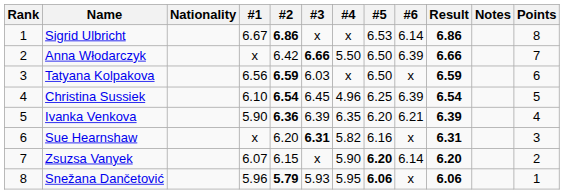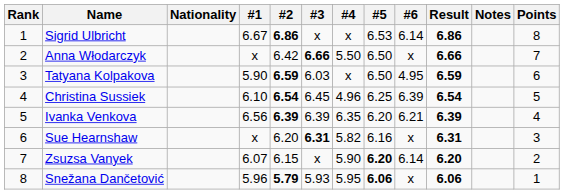Anna Włodarczyk | #6: 6.39 -> x
Tatyana Kolpakova | #1: 6.56 -> 5.90
Tatyana Kolpakova | #6: x -> 4.95
Ivanka Venkova | #1: 5.90 -> 6.56
Ivanka Venkova | #2: 6.36 -> 6.39
